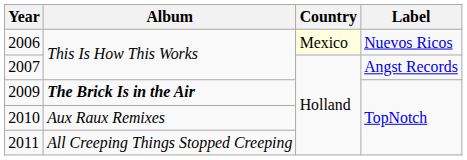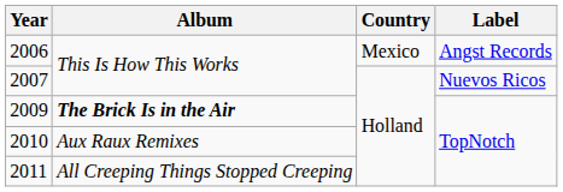2006 | Country: lightyellow background -> no background
2006 | Label: Nuevos Ricos -> Angst Records
2007 | Label: Angst Records -> Nuevos Ricos
